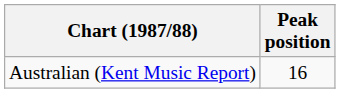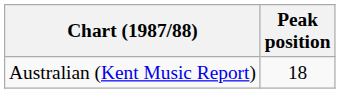Australian (Kent Music Report) | Peak position: 16 -> 18
